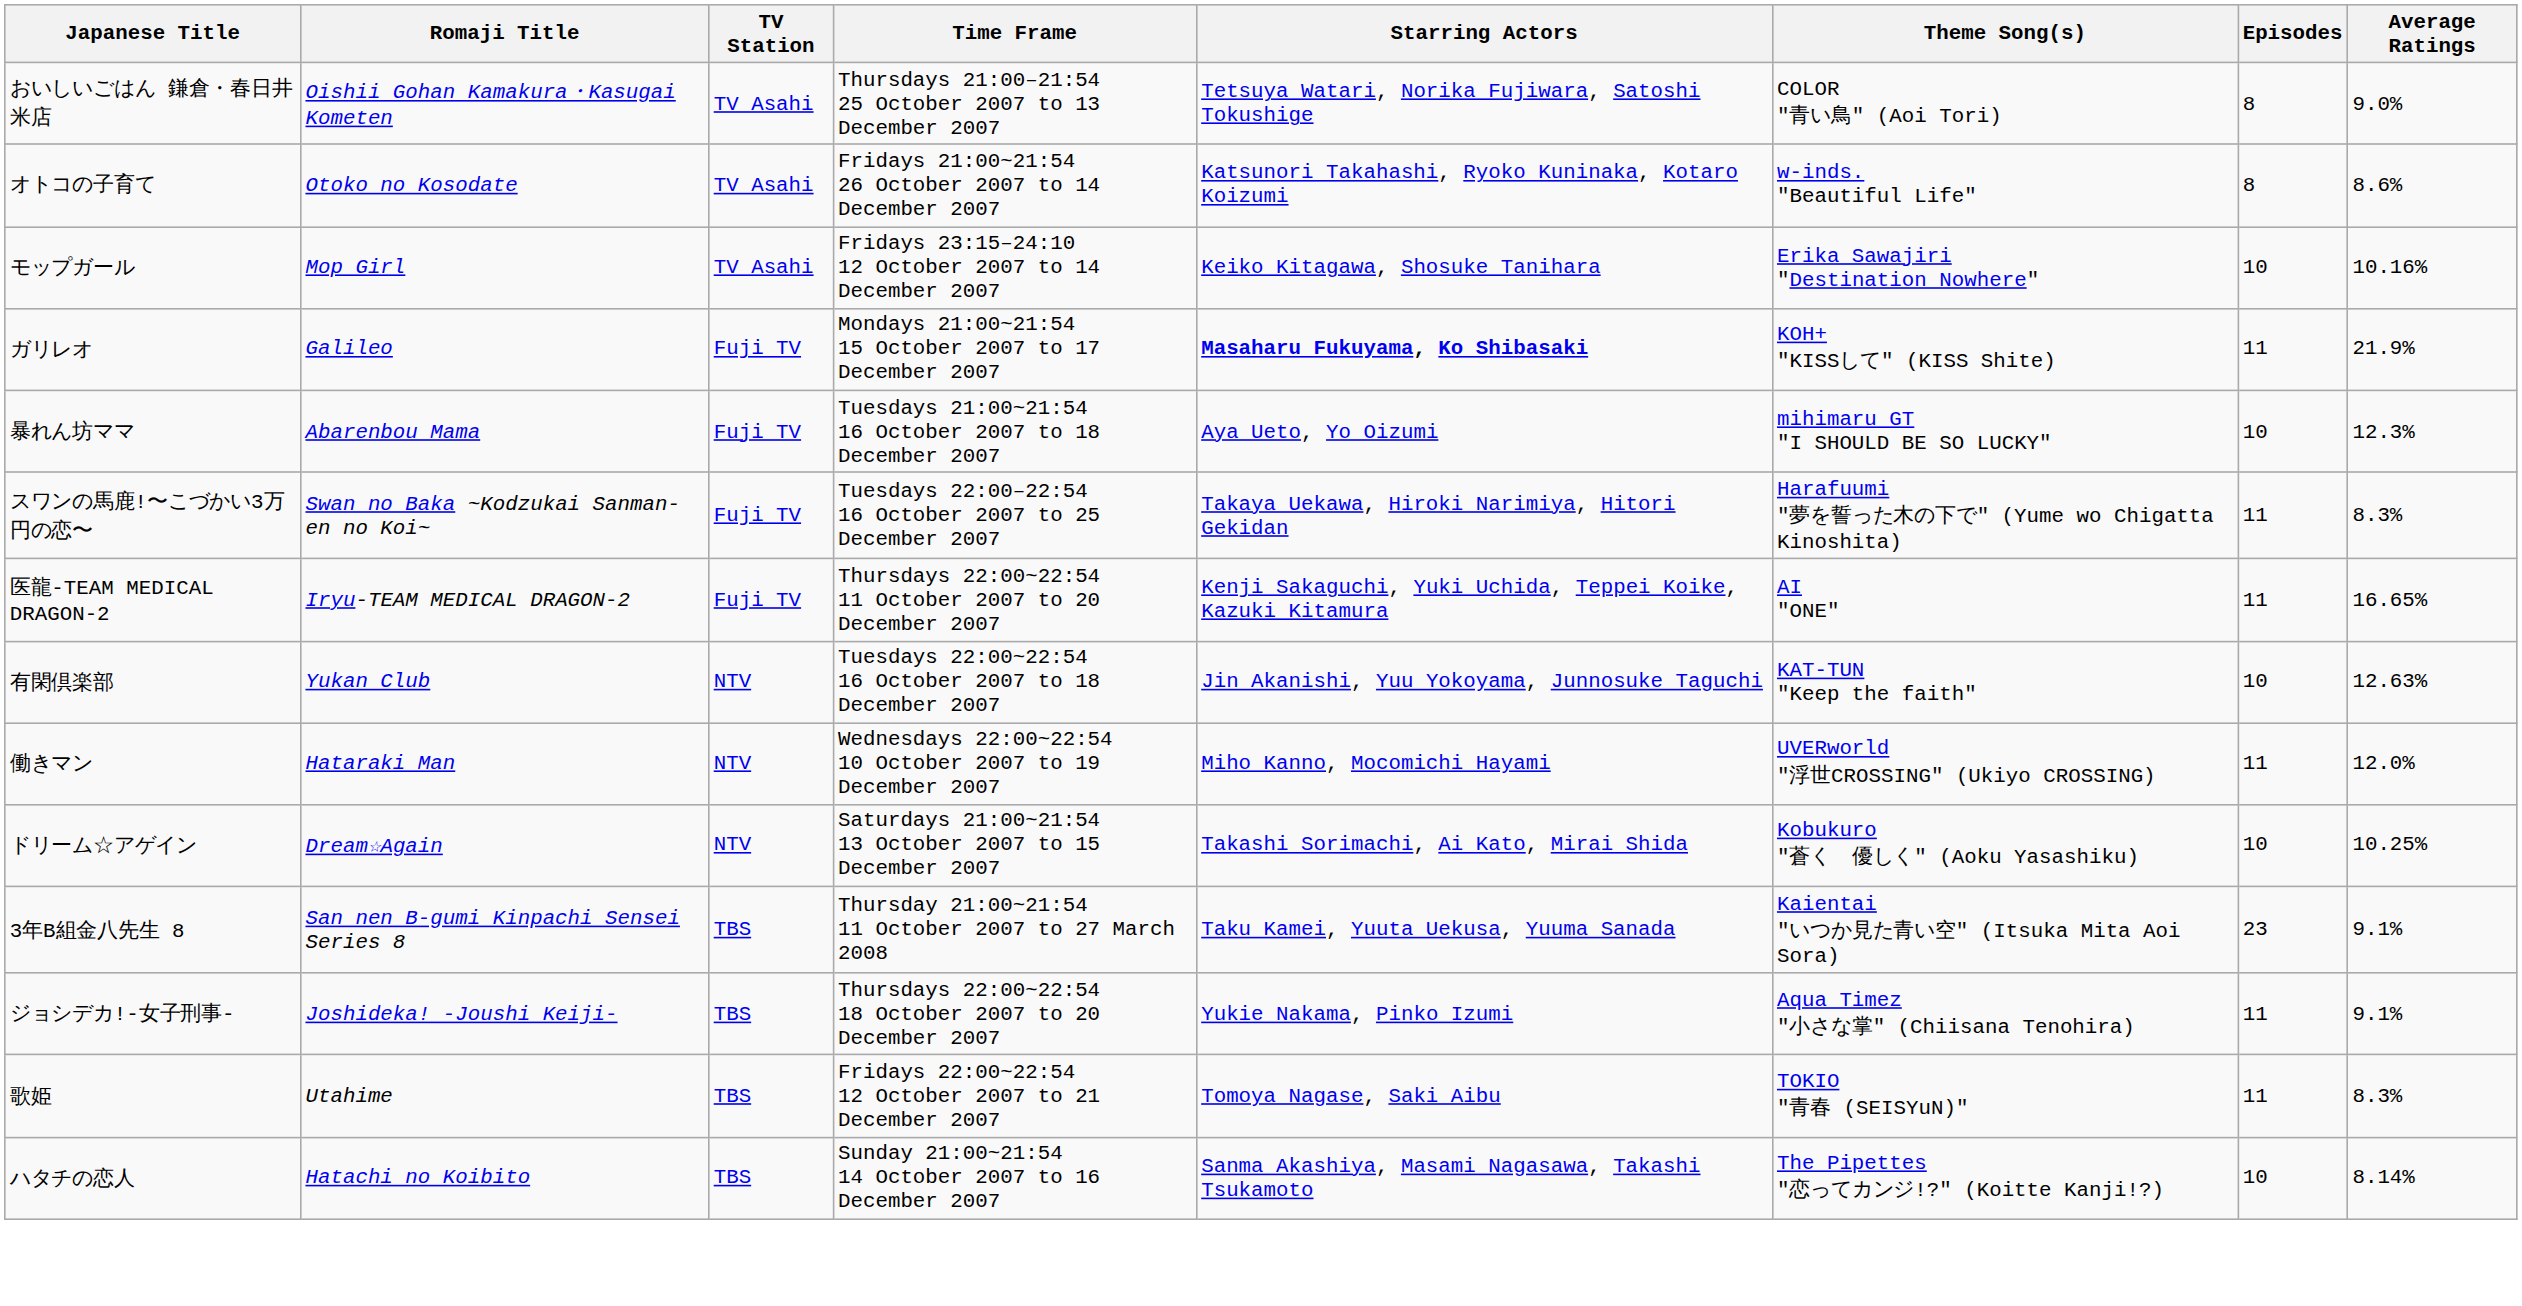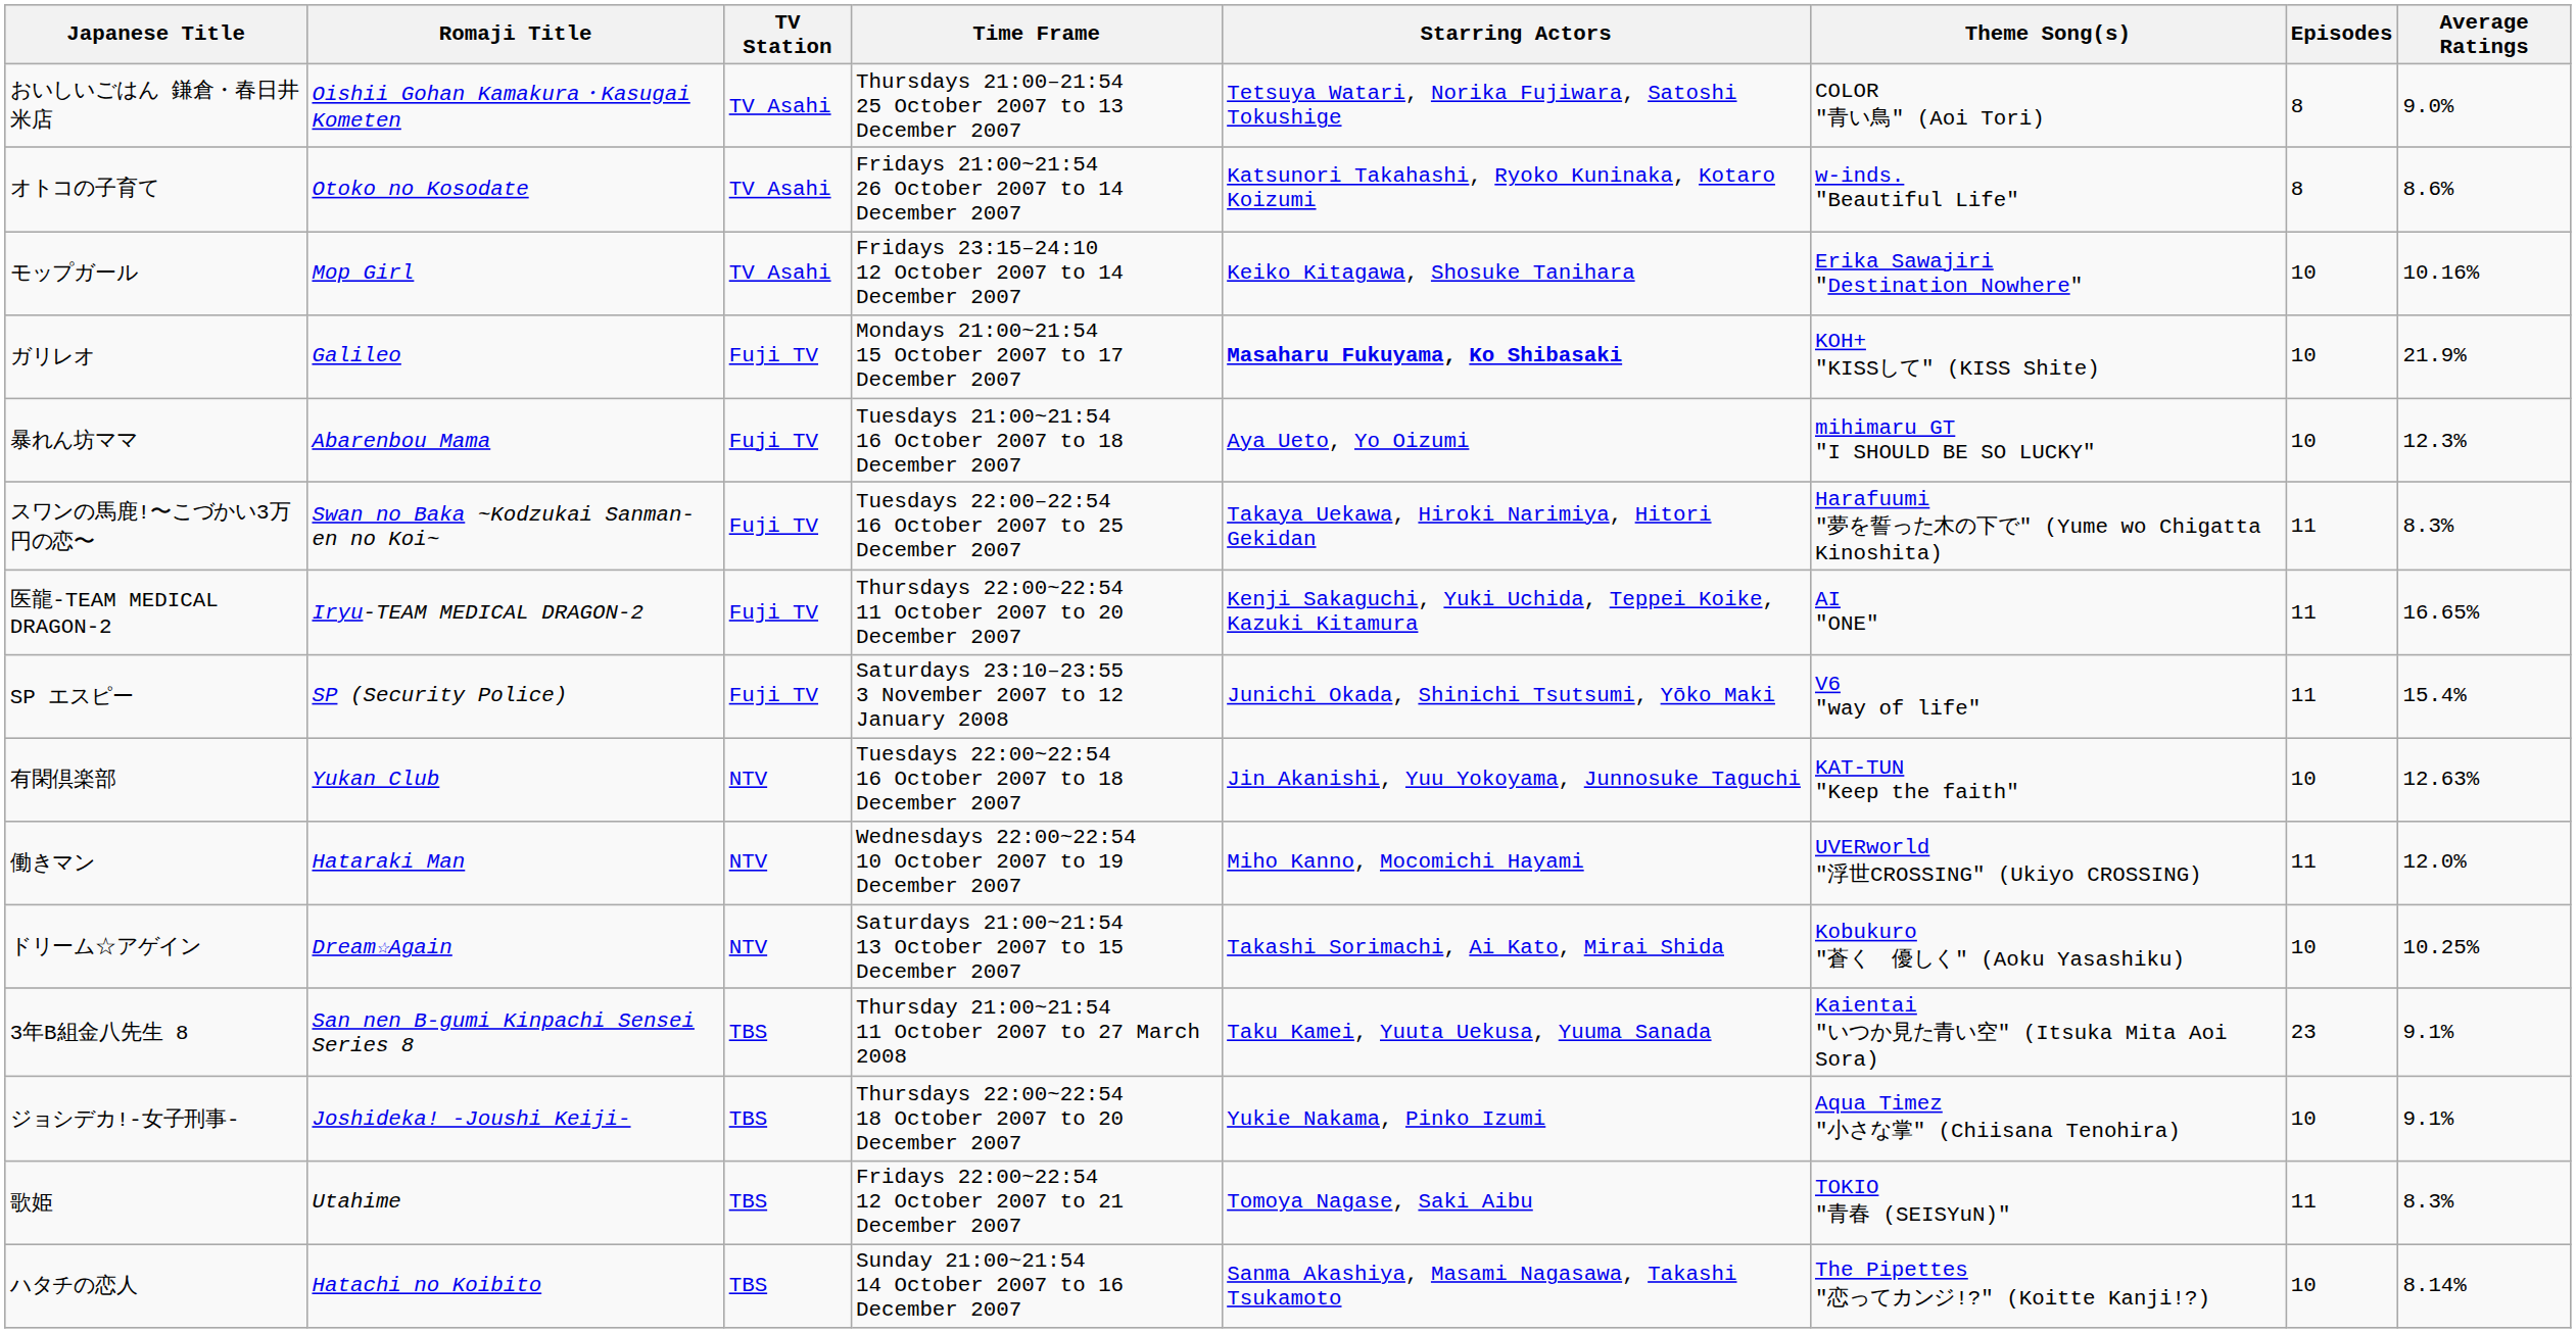ガリレオ | Episodes: 11 -> 10
+ row: SP エスピー | SP (Security Police) | Fuji TV | Saturdays 23:10–23:55 3 November 2007 to 12 January 2008 | Junichi Okada, Shinichi Tsutsumi, Yōko Maki | V6 "way of life" | 11 | 15.4%
ジョシデカ!-女子刑事- | Episodes: 11 -> 10
